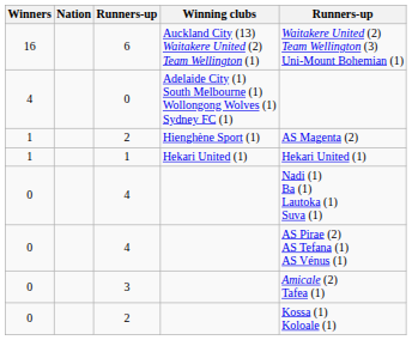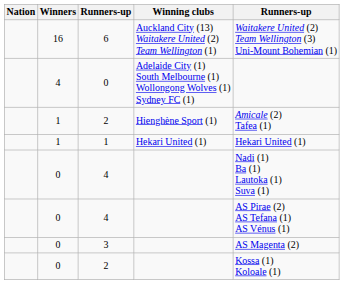columns swapped: Nation <-> Winners
2 / Hienghène Sport (1) | column 5: AS Magenta (2) -> Amicale (2) Tafea (1)
3 | column 5: Amicale (2) Tafea (1) -> AS Magenta (2)
